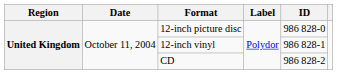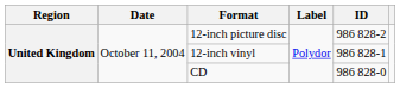12-inch picture disc | ID: 986 828-0 -> 986 828-2
CD | ID: 986 828-2 -> 986 828-0
